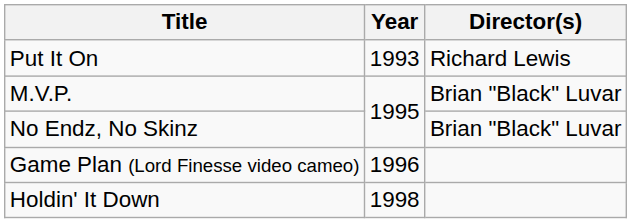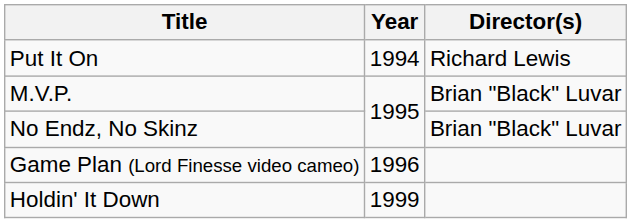Put It On | Year: 1993 -> 1994
Holdin' It Down | Year: 1998 -> 1999
